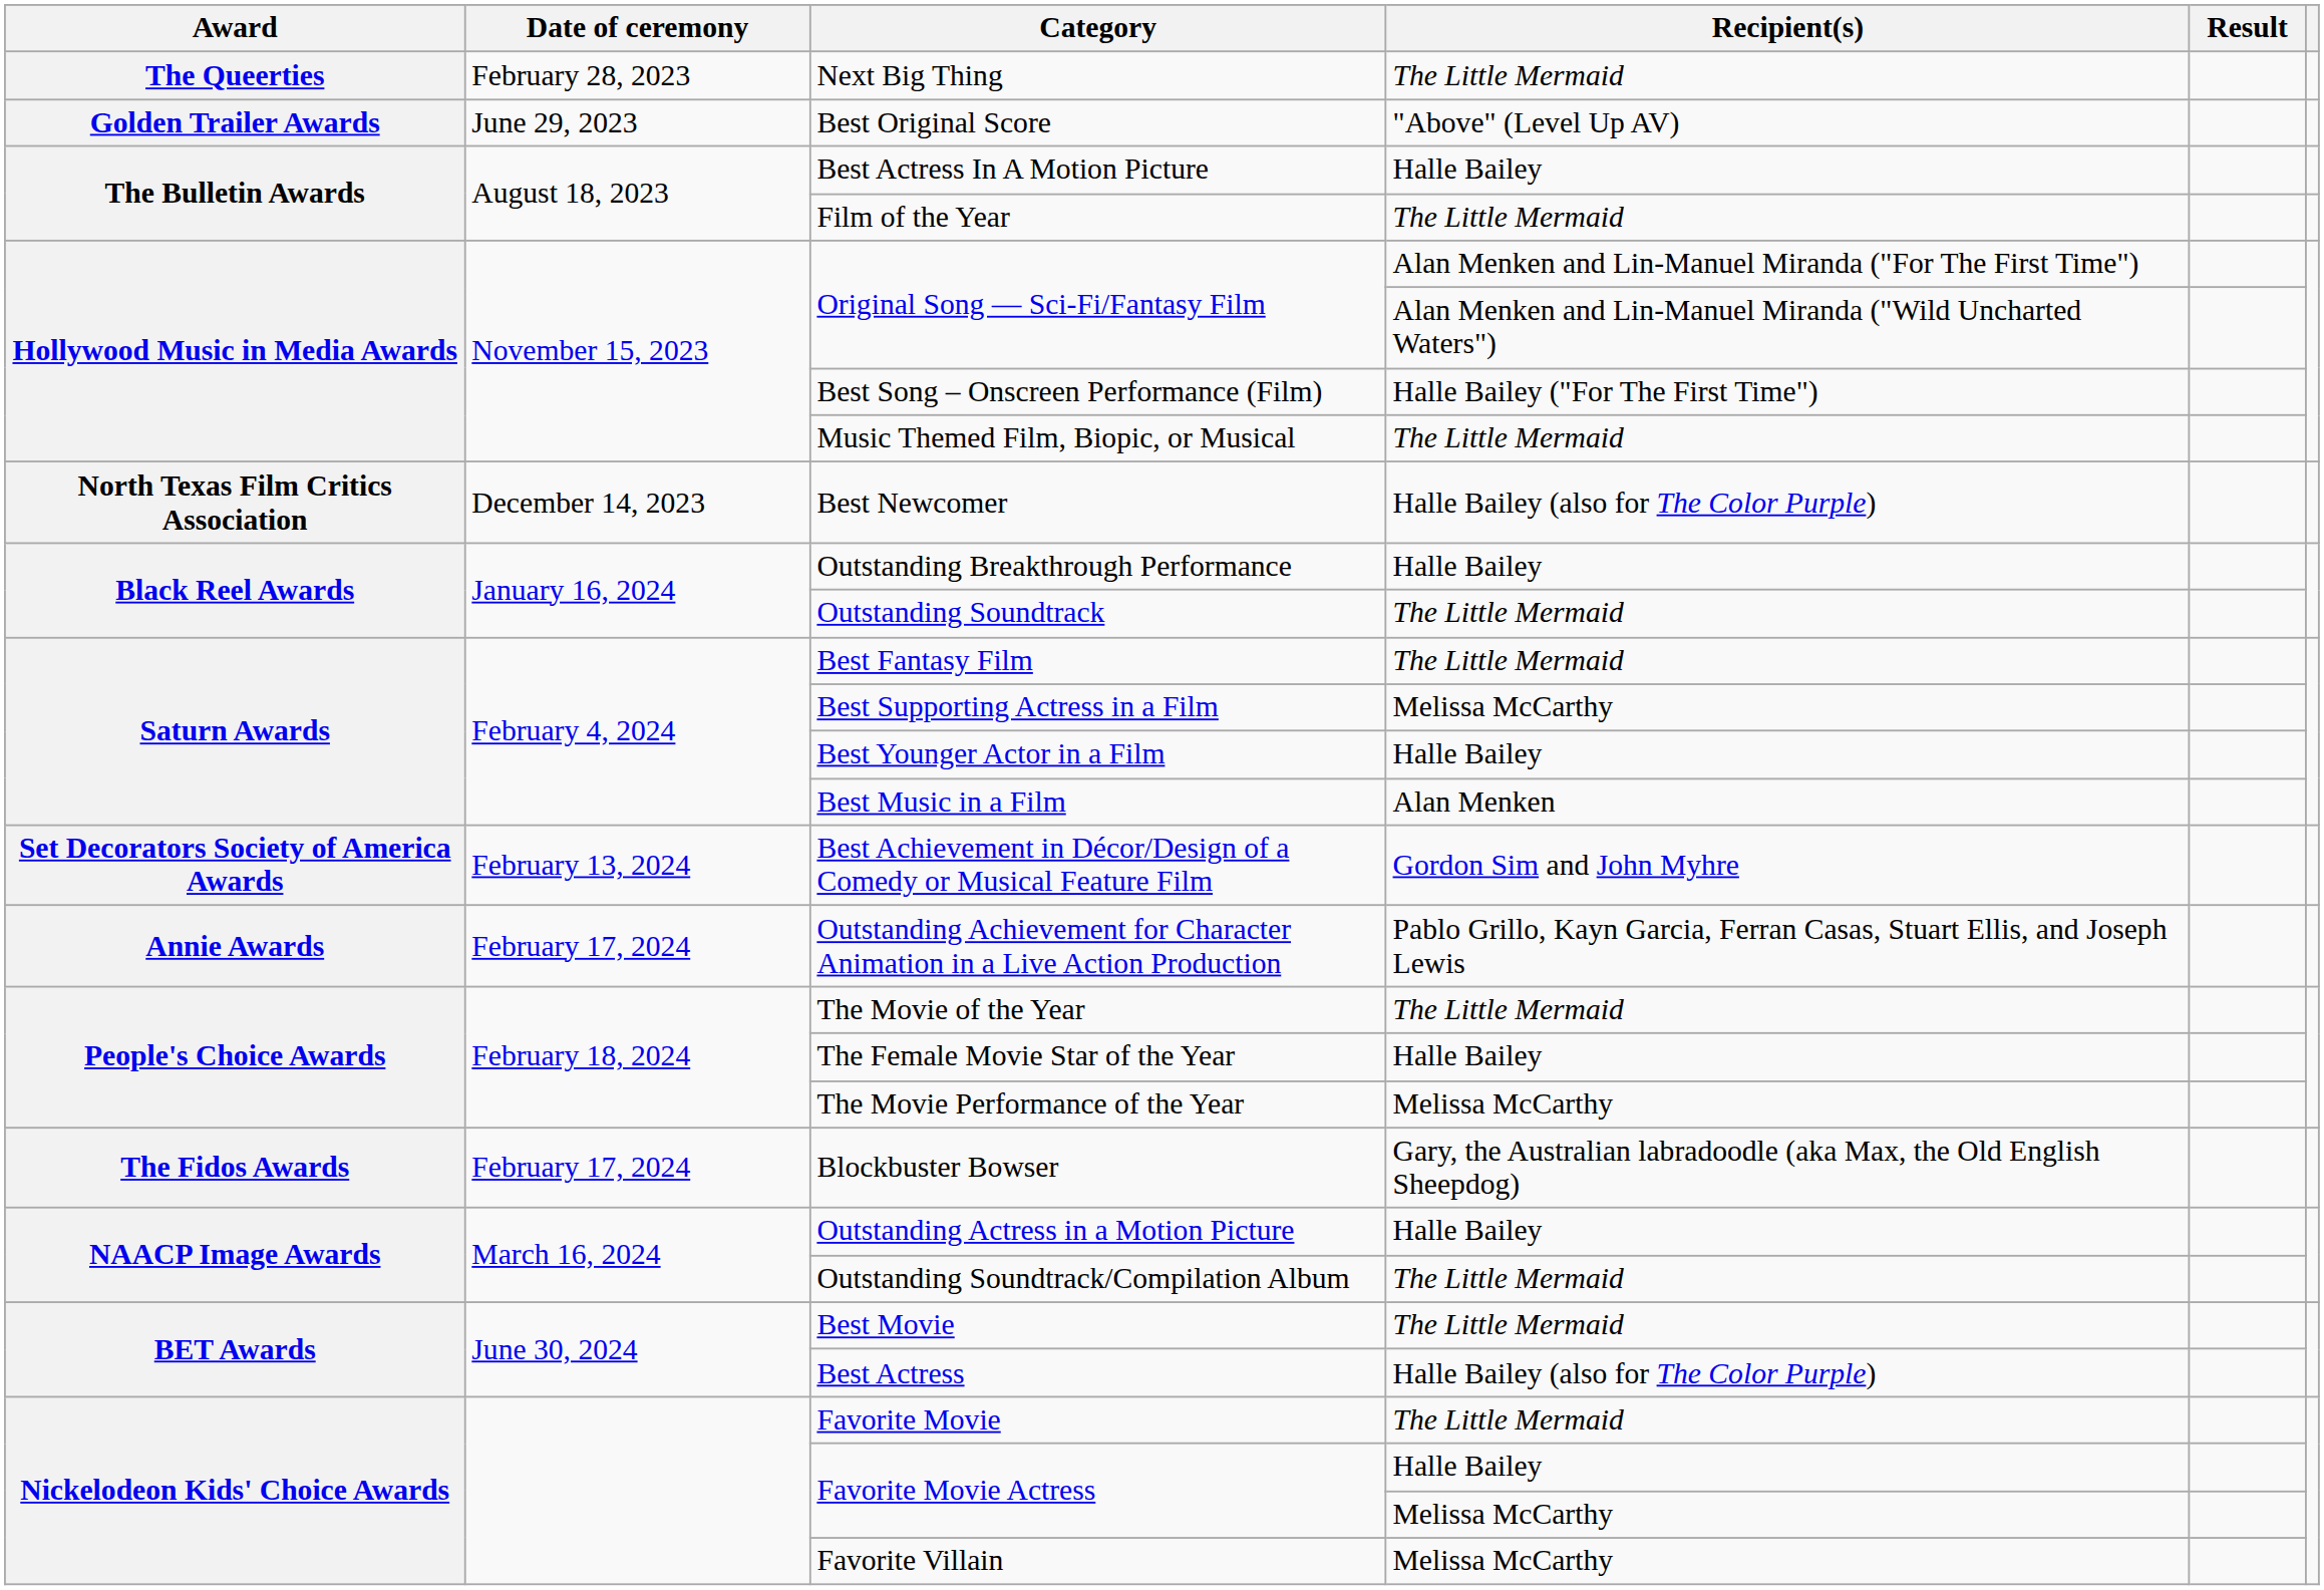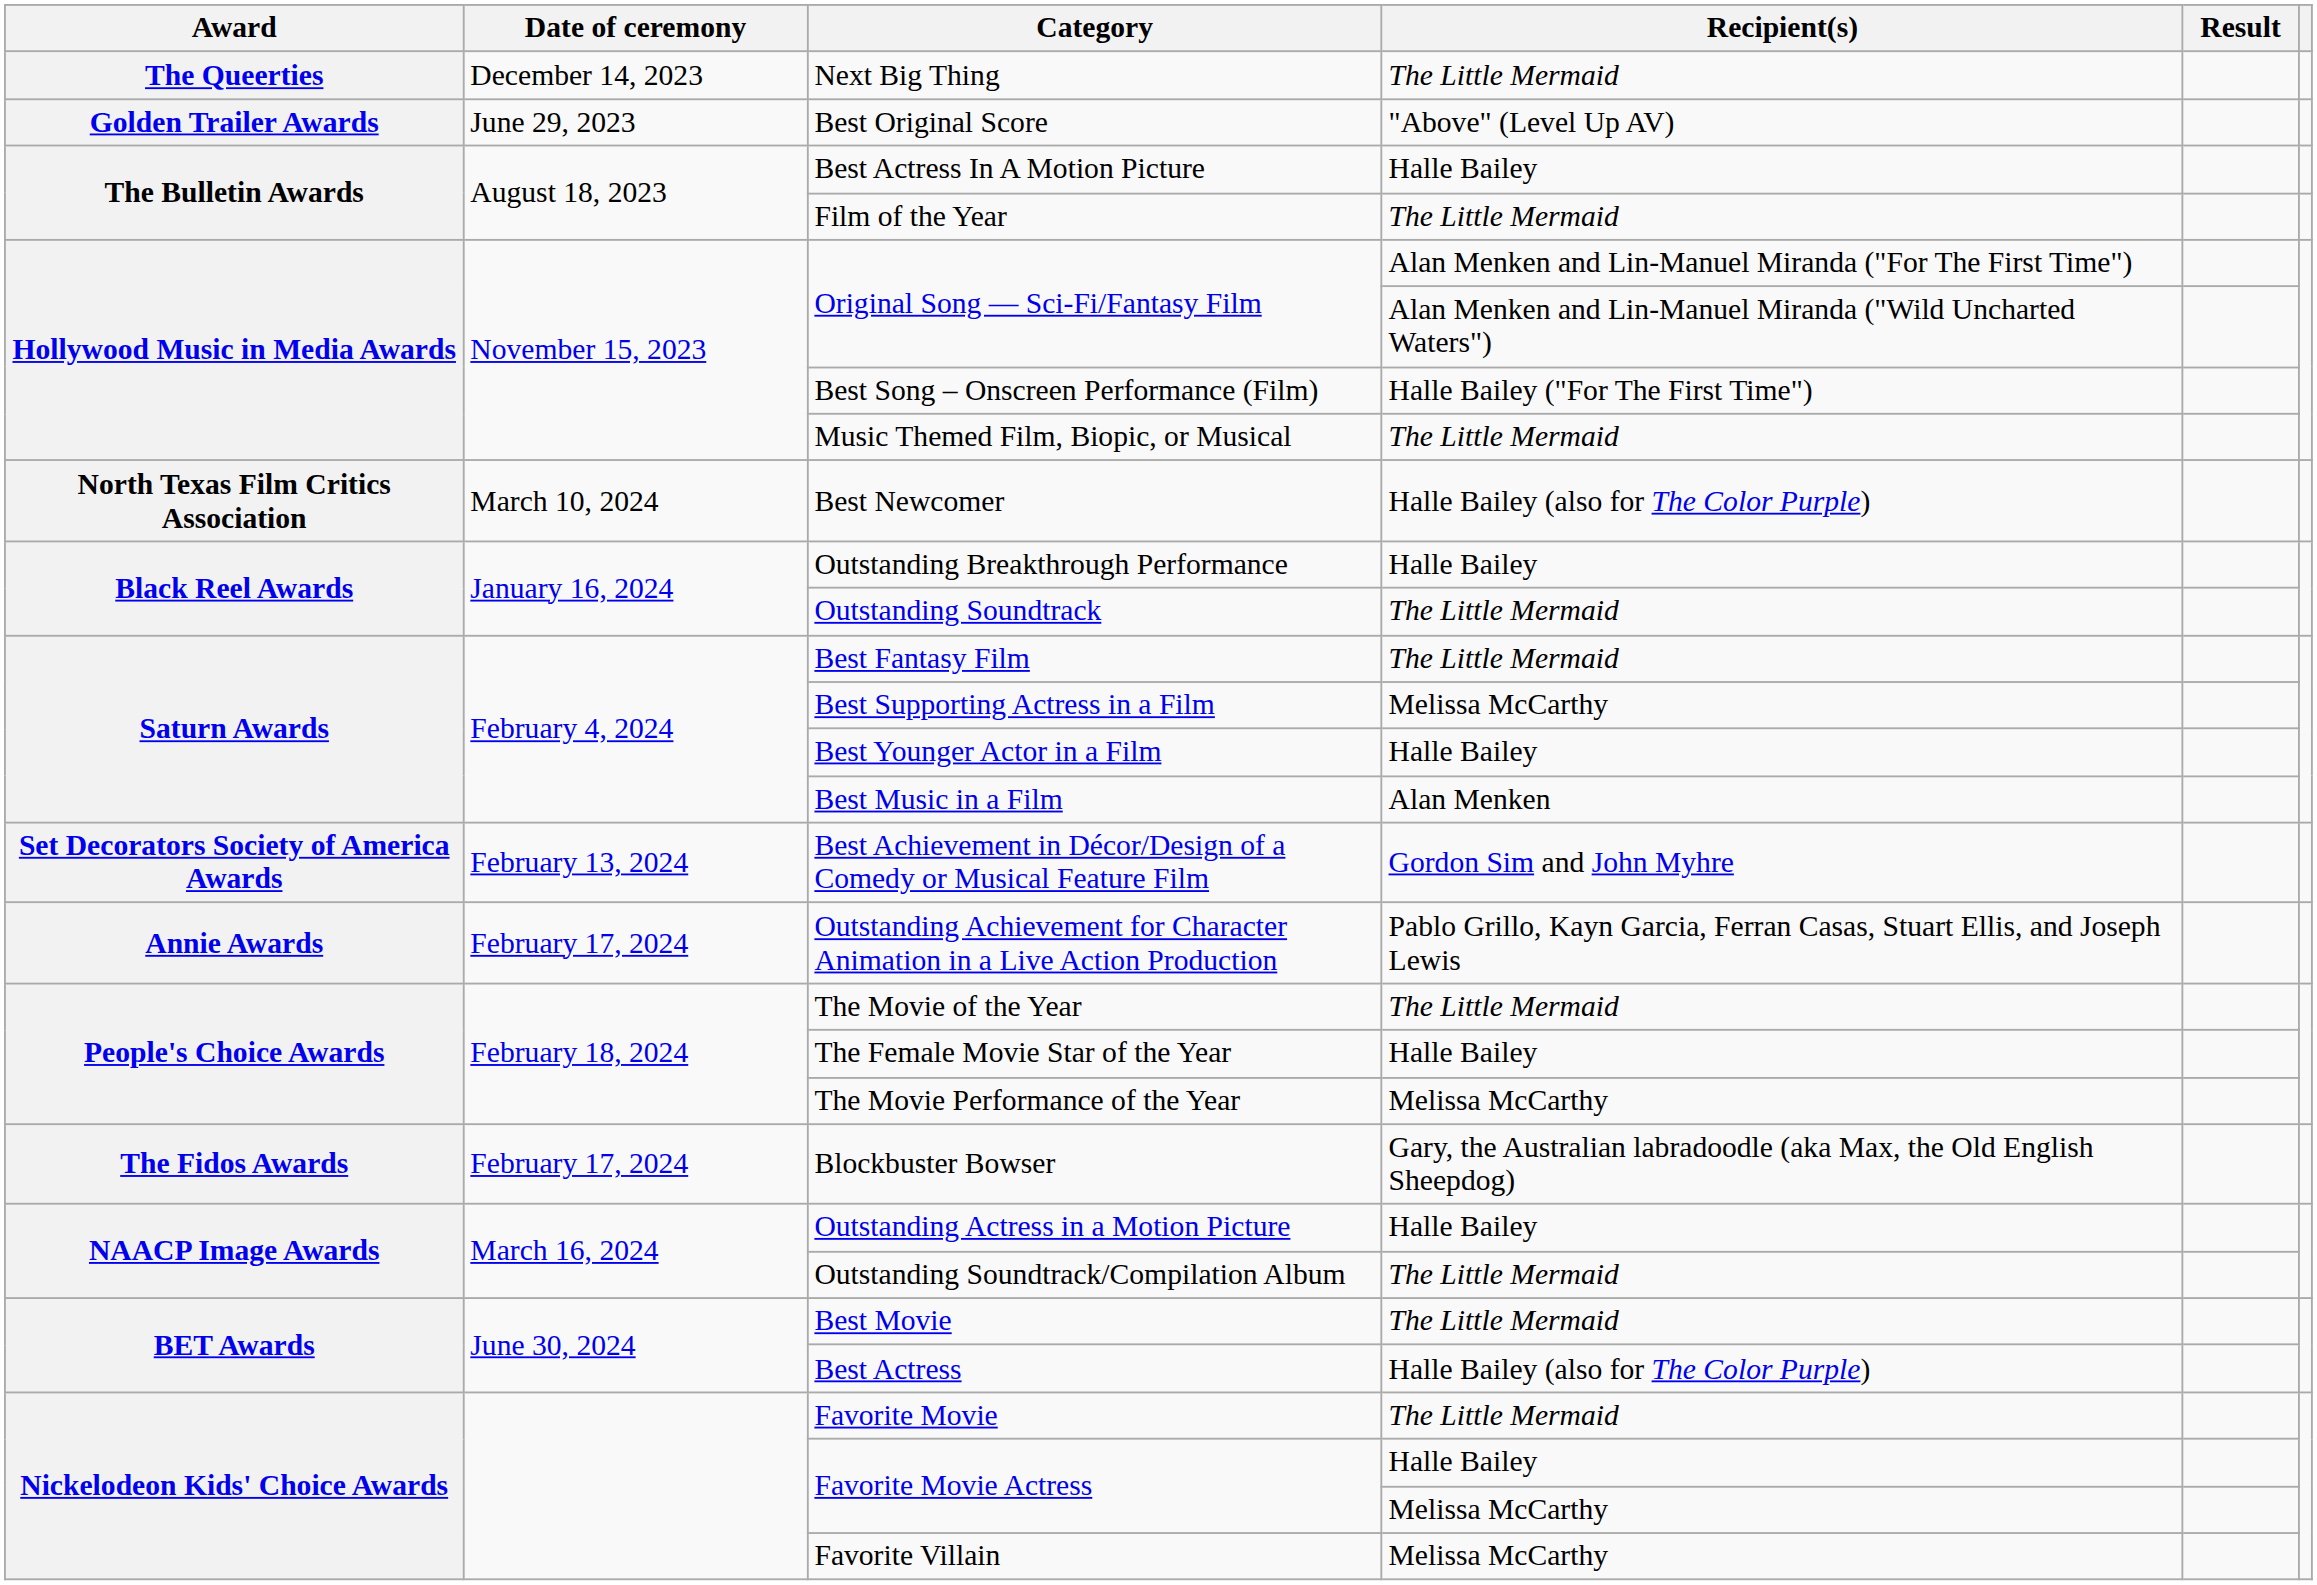Next Big Thing | Date of ceremony: February 28, 2023 -> December 14, 2023
Best Newcomer | Date of ceremony: December 14, 2023 -> March 10, 2024
